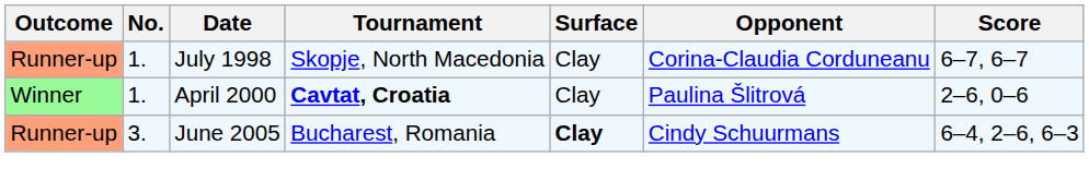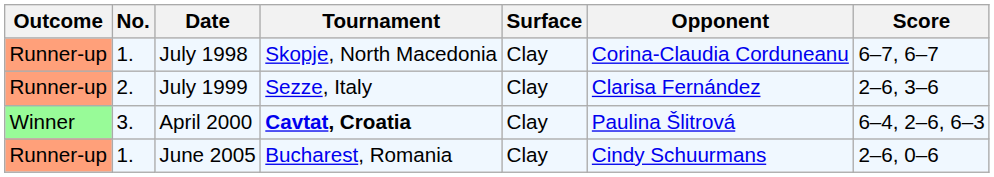+ row: Runner-up | 2. | July 1999 | Sezze, Italy | Clay | Clarisa Fernández | 2–6, 3–6
April 2000 | No.: 1. -> 3.
April 2000 | Score: 2–6, 0–6 -> 6–4, 2–6, 6–3
June 2005 | No.: 3. -> 1.
June 2005 | Surface: bold -> normal
June 2005 | Score: 6–4, 2–6, 6–3 -> 2–6, 0–6
